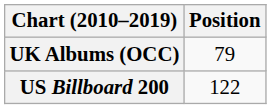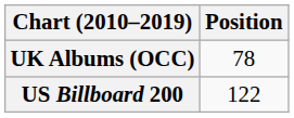UK Albums (OCC) | Position: 79 -> 78
